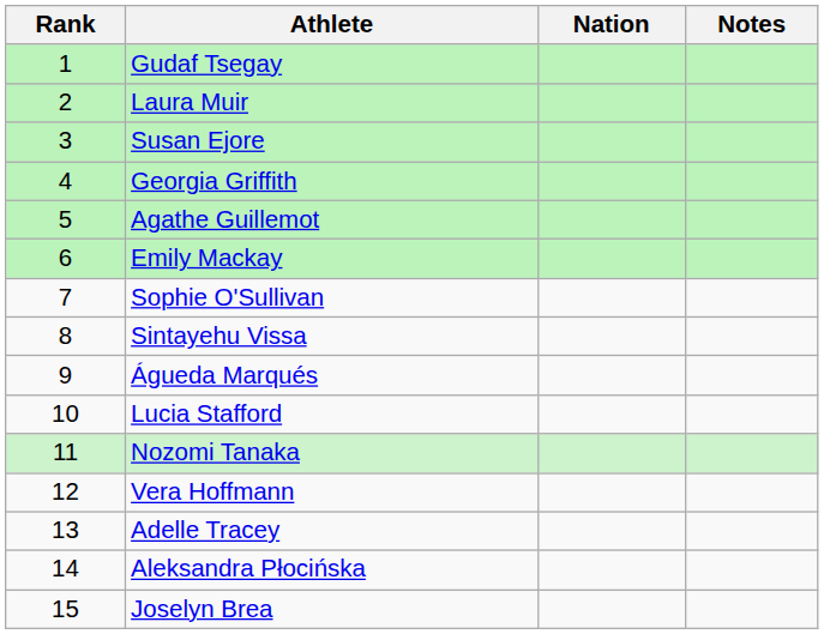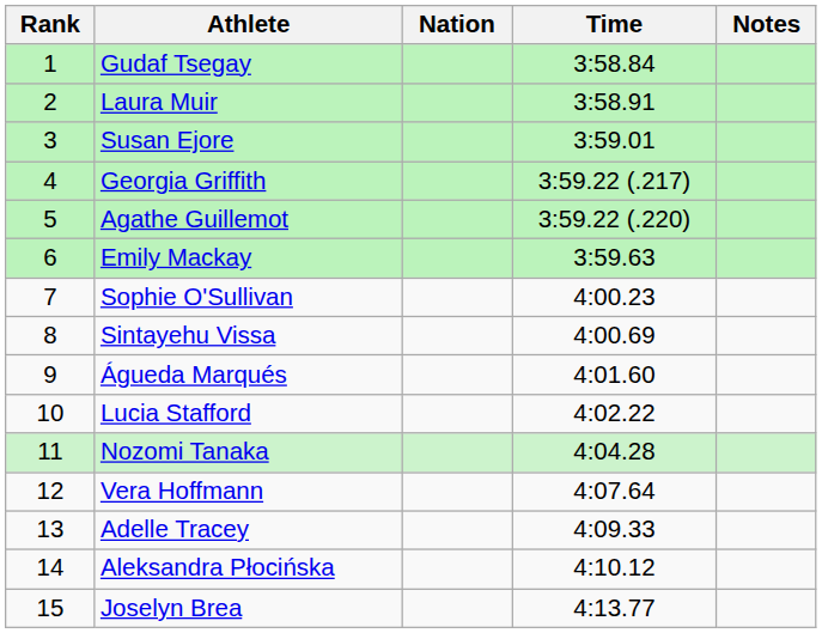+ column: Time | 3:58.84 | 3:58.91 | 3:59.01 | 3:59.22 (.217) | 3:59.22 (.220) | 3:59.63 | 4:00.23 | 4:00.69 | 4:01.60 | 4:02.22 | 4:04.28 | 4:07.64 | 4:09.33 | 4:10.12 | 4:13.77
